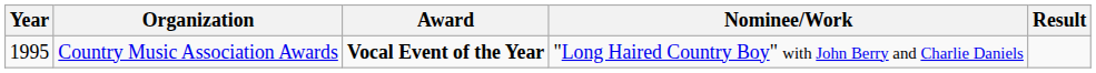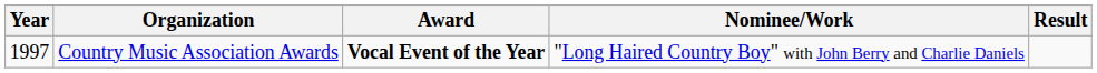Country Music Association Awards | Year: 1995 -> 1997
